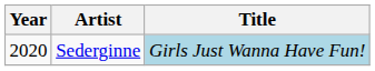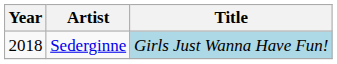Sederginne | Year: 2020 -> 2018
